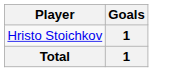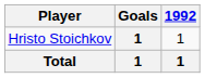+ column: 1992 | 1 | 1
